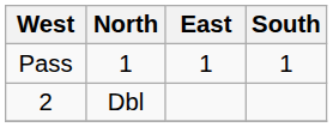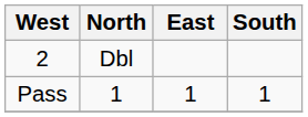rows swapped: Pass <-> 2
